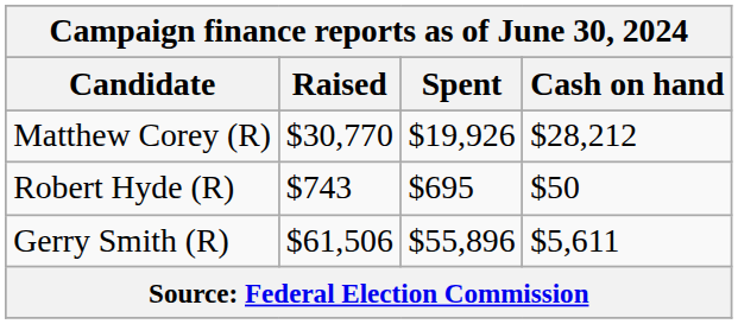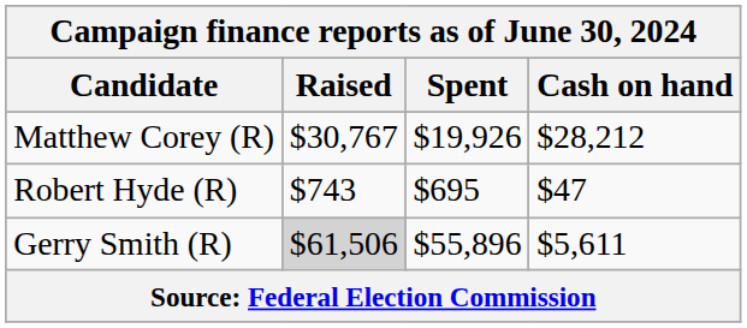Matthew Corey (R) | Raised: $30,770 -> $30,767
Robert Hyde (R) | Cash on hand: $50 -> $47
Gerry Smith (R) | Raised: no background -> lightgrey background
